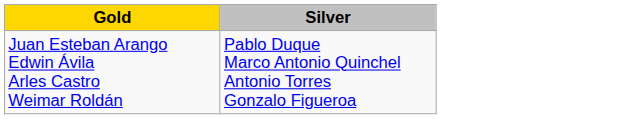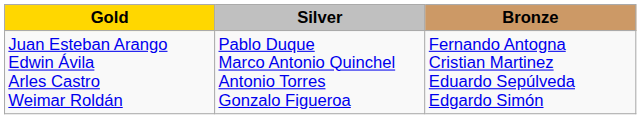+ column: Bronze | Fernando Antogna Cristian Martinez Eduardo Sepúlveda Edgardo Simón
